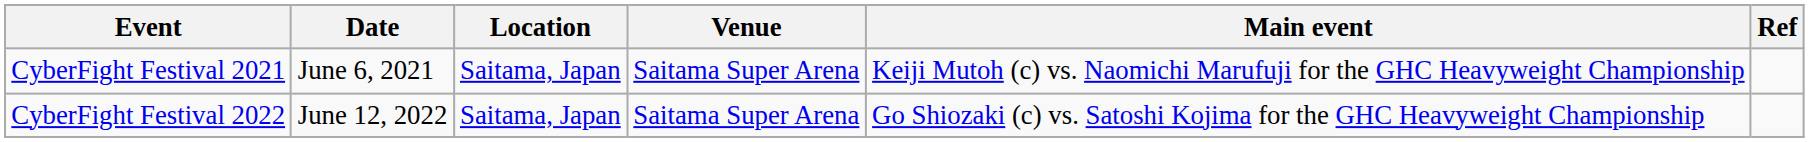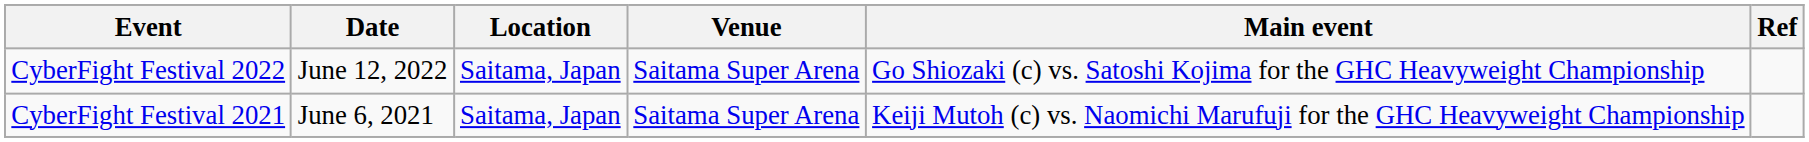rows swapped: CyberFight Festival 2021 <-> CyberFight Festival 2022
